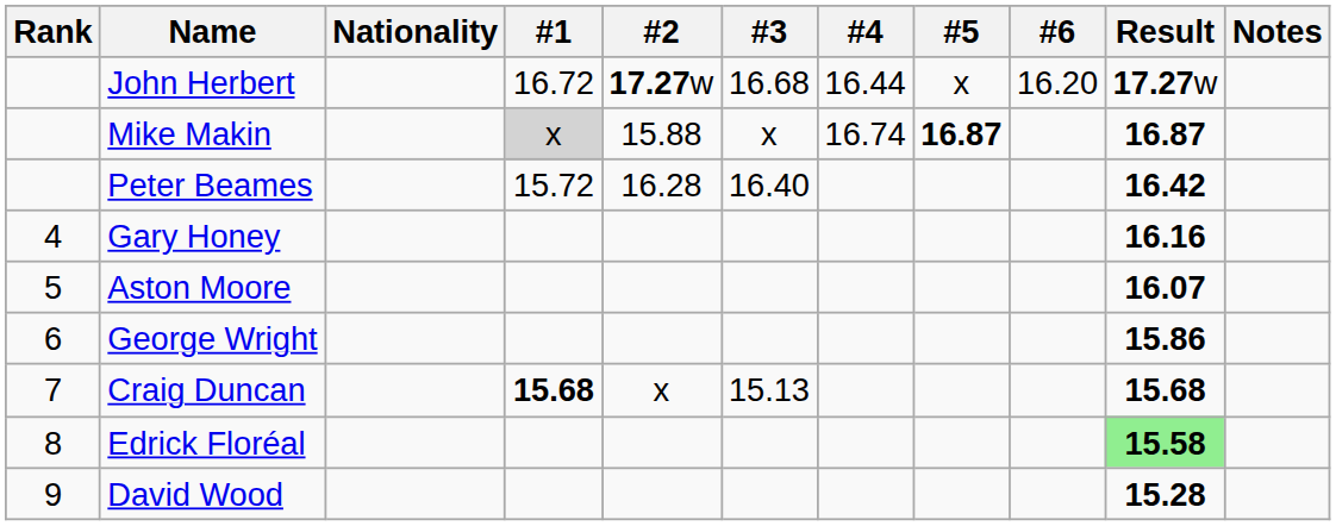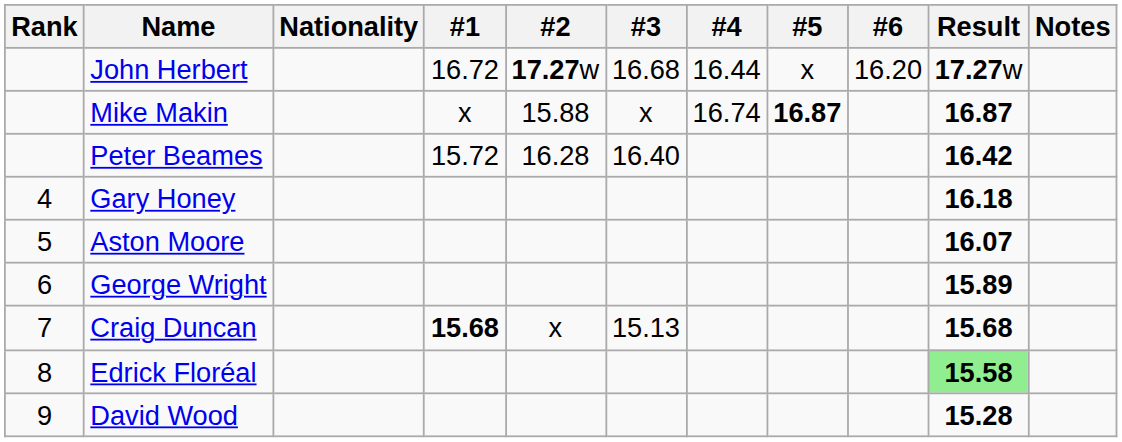Mike Makin | #1: lightgrey background -> no background
Gary Honey | Result: 16.16 -> 16.18
George Wright | Result: 15.86 -> 15.89
